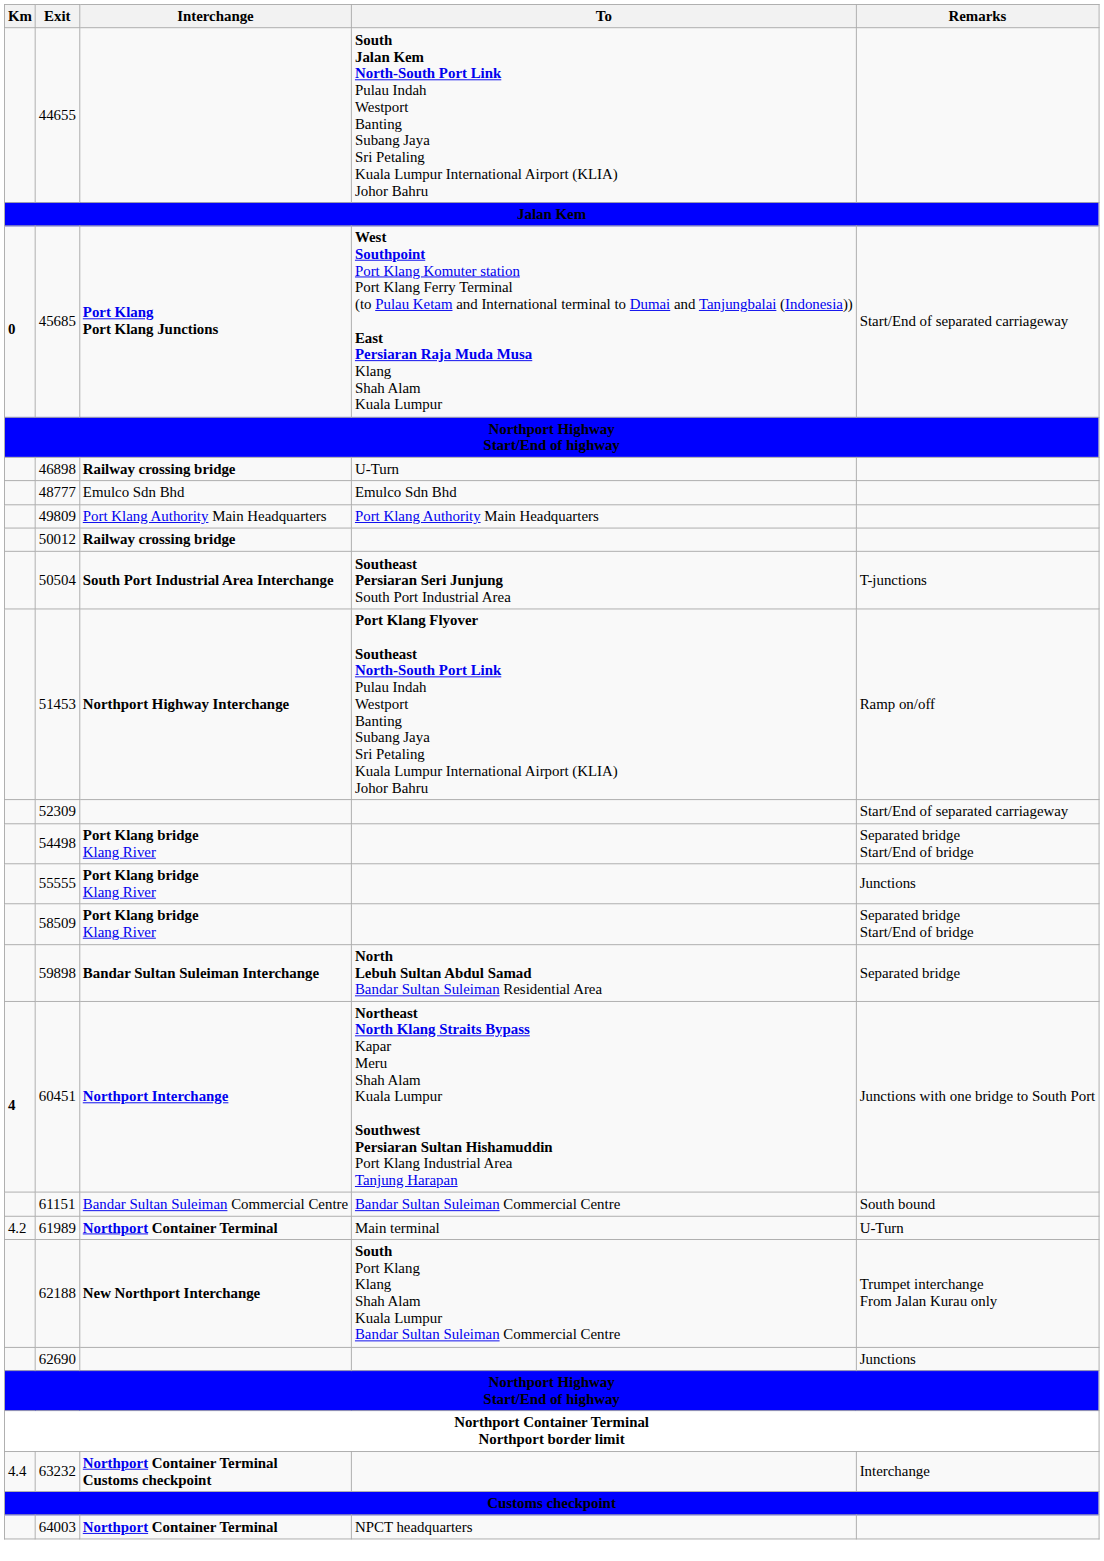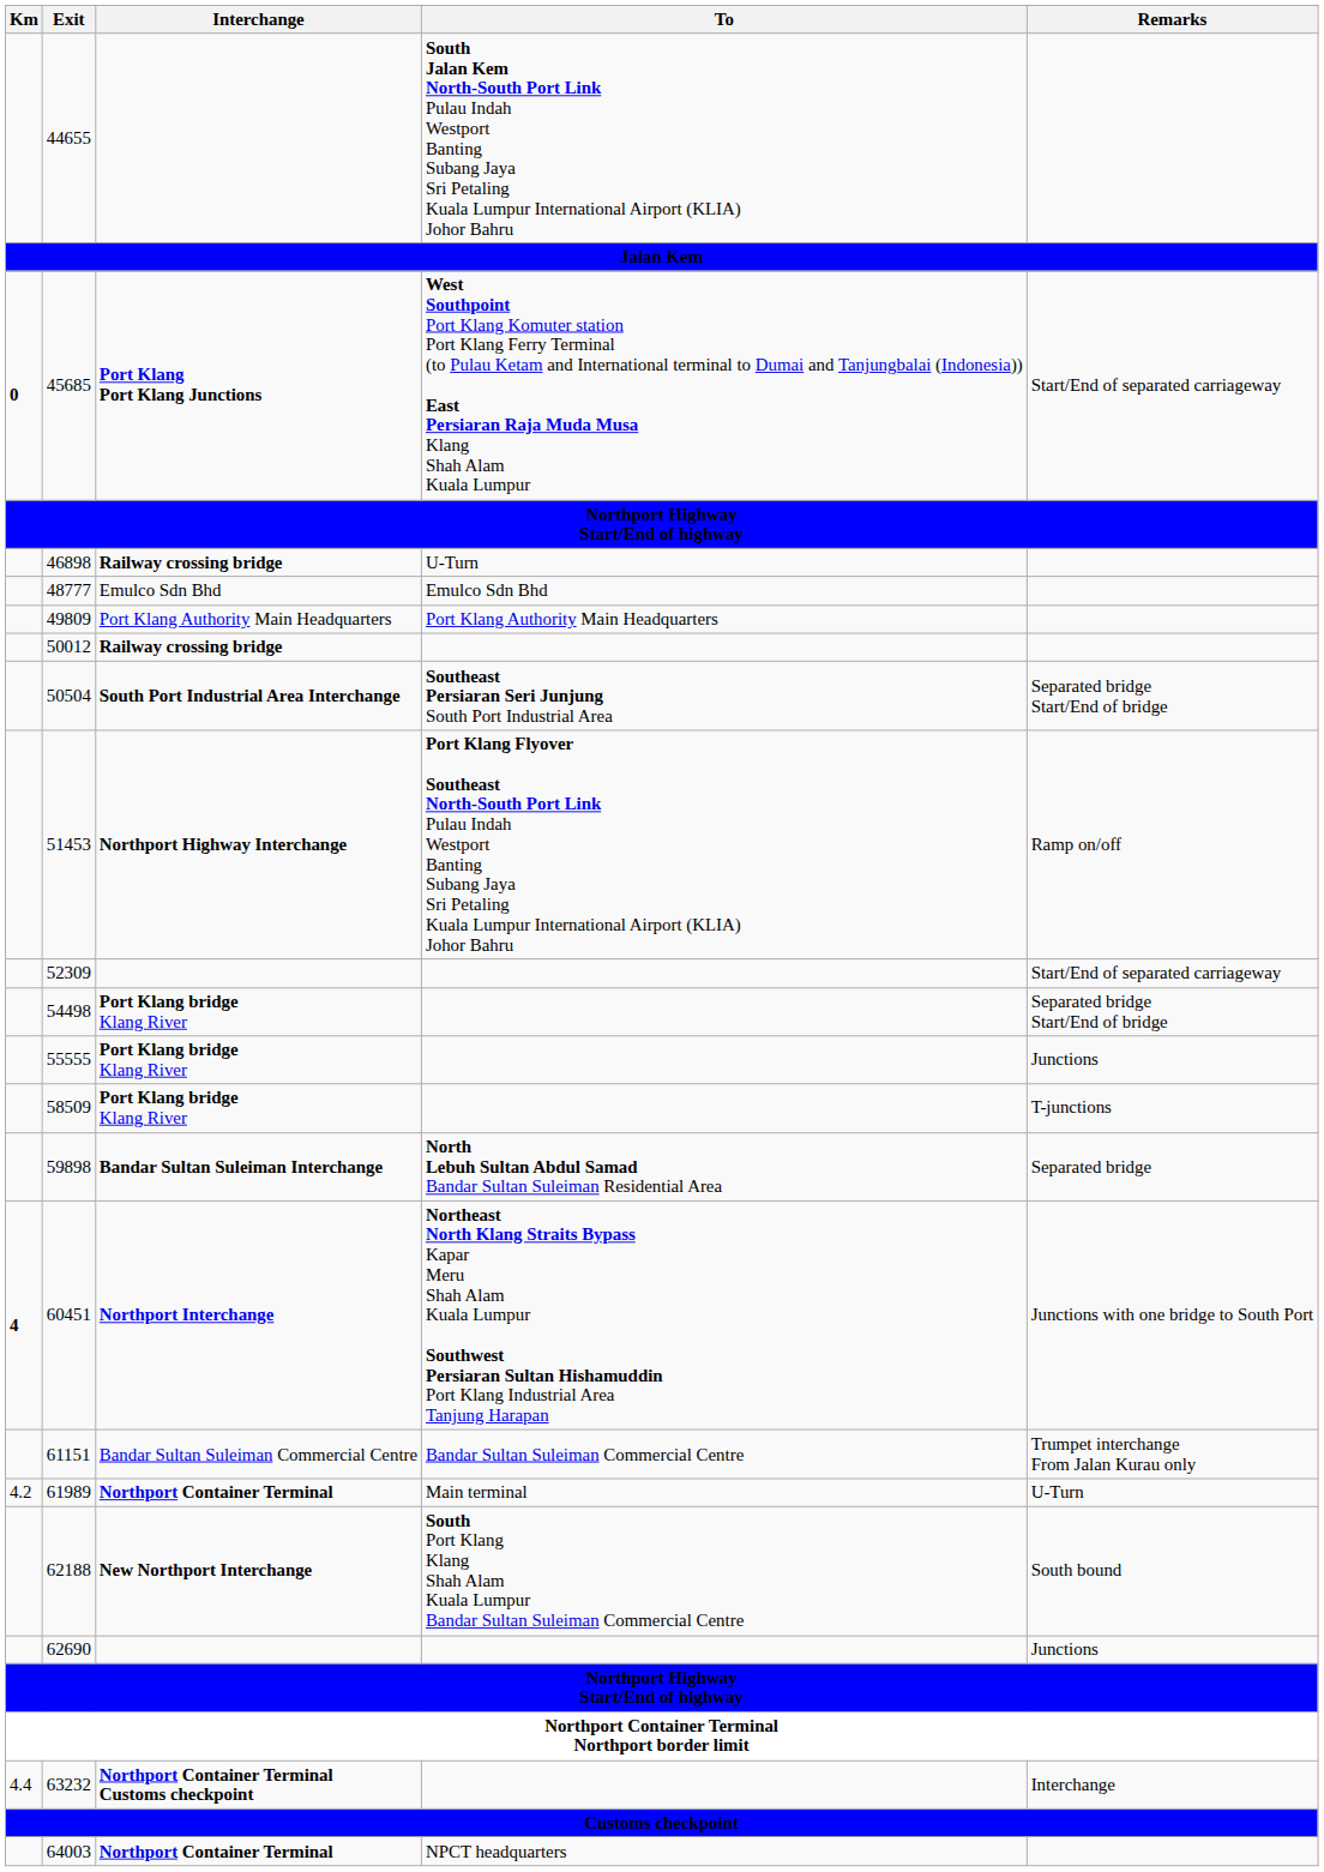50504 | Remarks: T-junctions -> Separated bridge Start/End of bridge
58509 | Remarks: Separated bridge Start/End of bridge -> T-junctions
61151 | Remarks: South bound -> Trumpet interchange From Jalan Kurau only
62188 | Remarks: Trumpet interchange From Jalan Kurau only -> South bound
